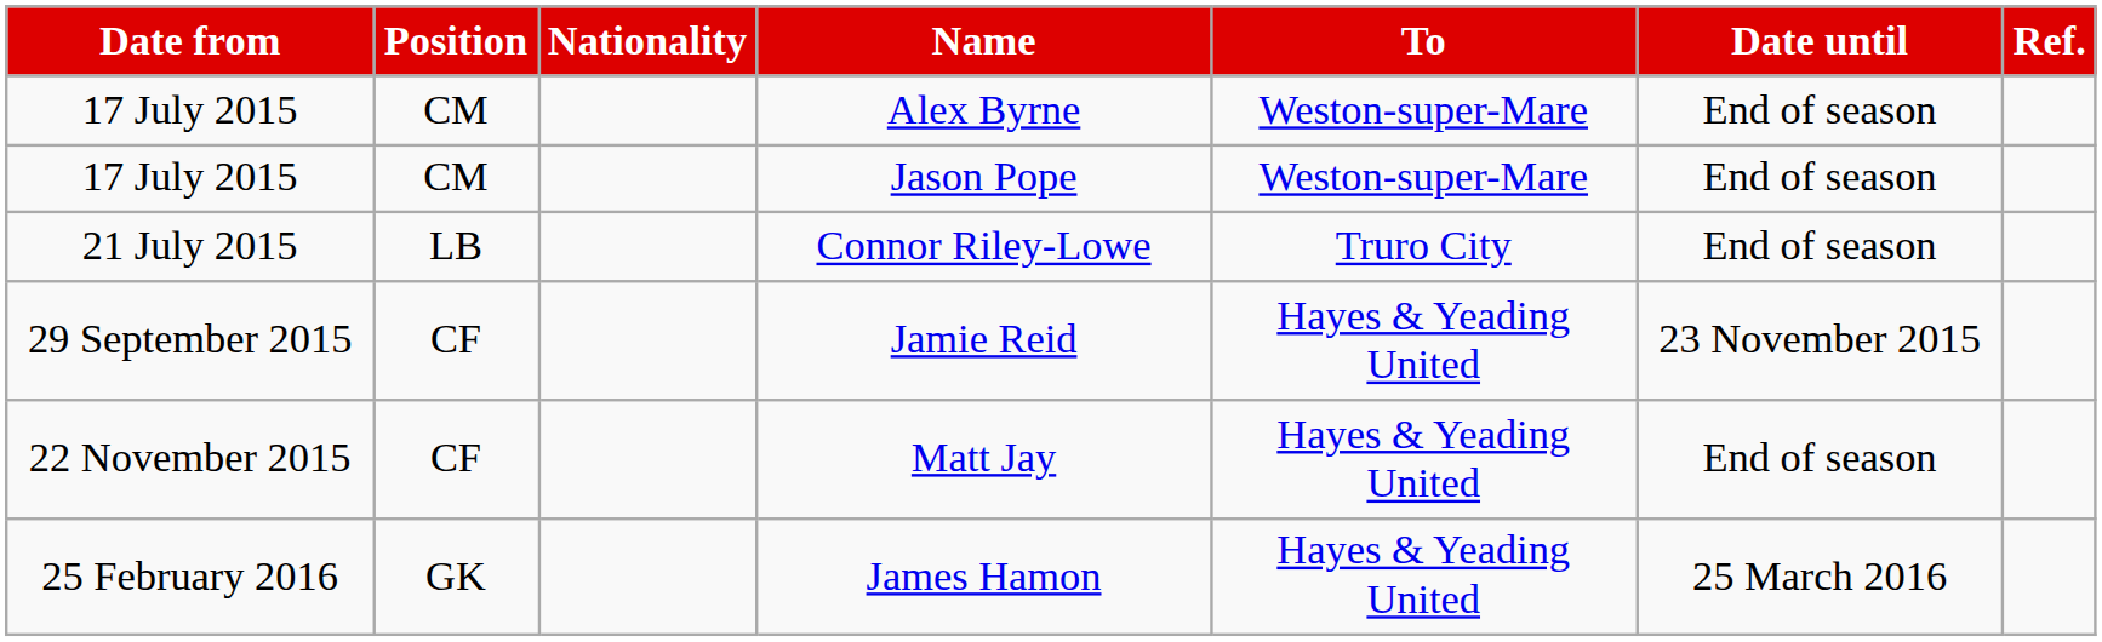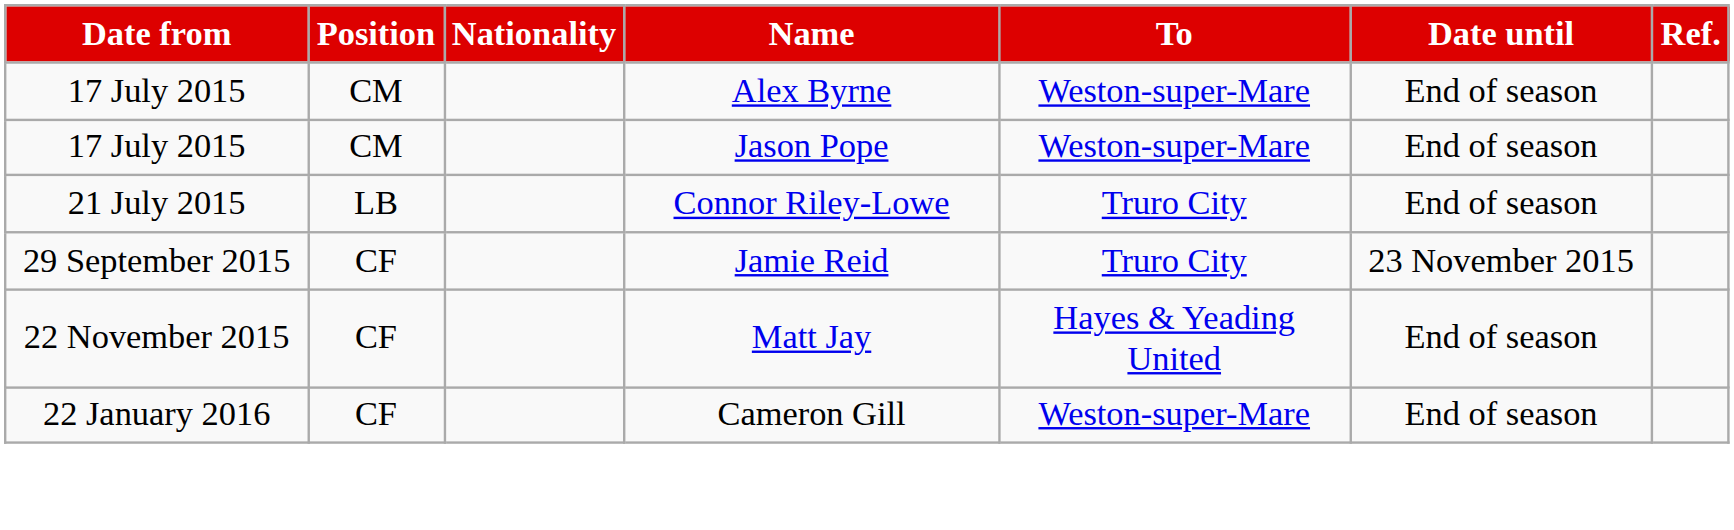Jamie Reid | To: Hayes & Yeading United -> Truro City
+ row: 22 January 2016 | CF | Cameron Gill | Weston-super-Mare | End of season
- row: 25 February 2016 | GK | James Hamon | Hayes & Yeading United | 25 March 2016
